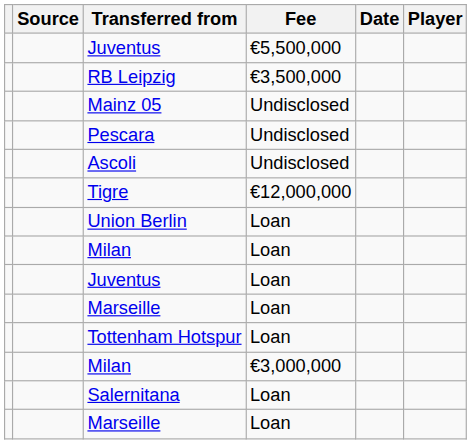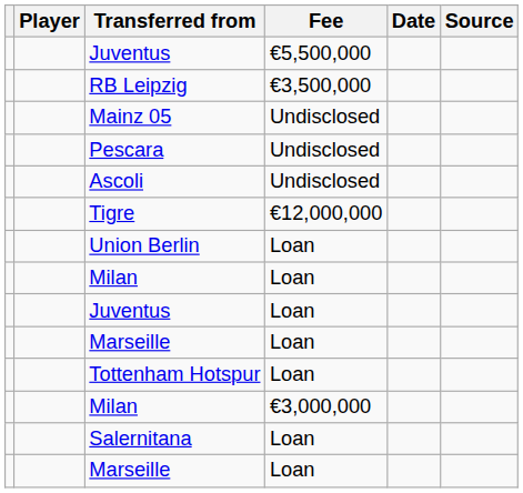columns swapped: Player <-> Source
